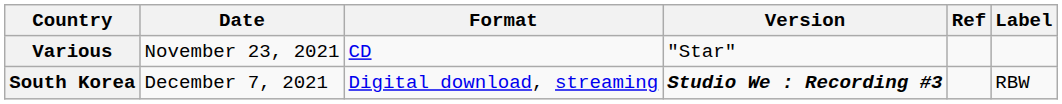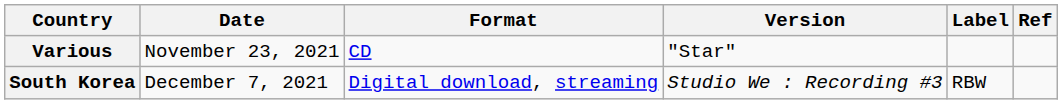columns swapped: Label <-> Ref
South Korea | Version: bold -> normal
